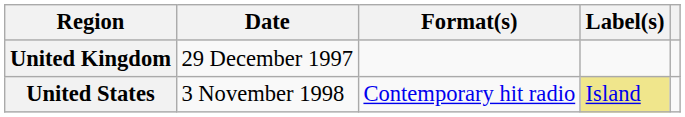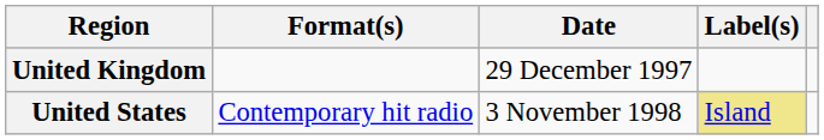columns swapped: Date <-> Format(s)
